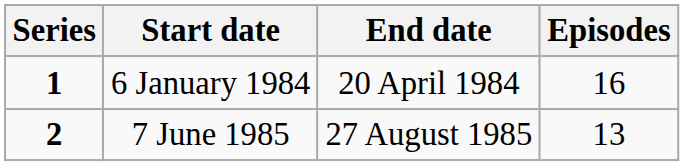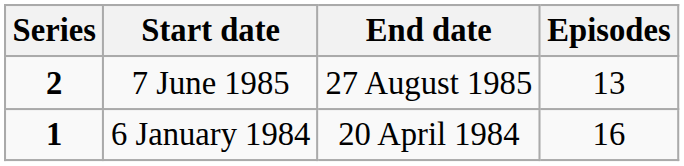rows swapped: 6 January 1984 <-> 7 June 1985
